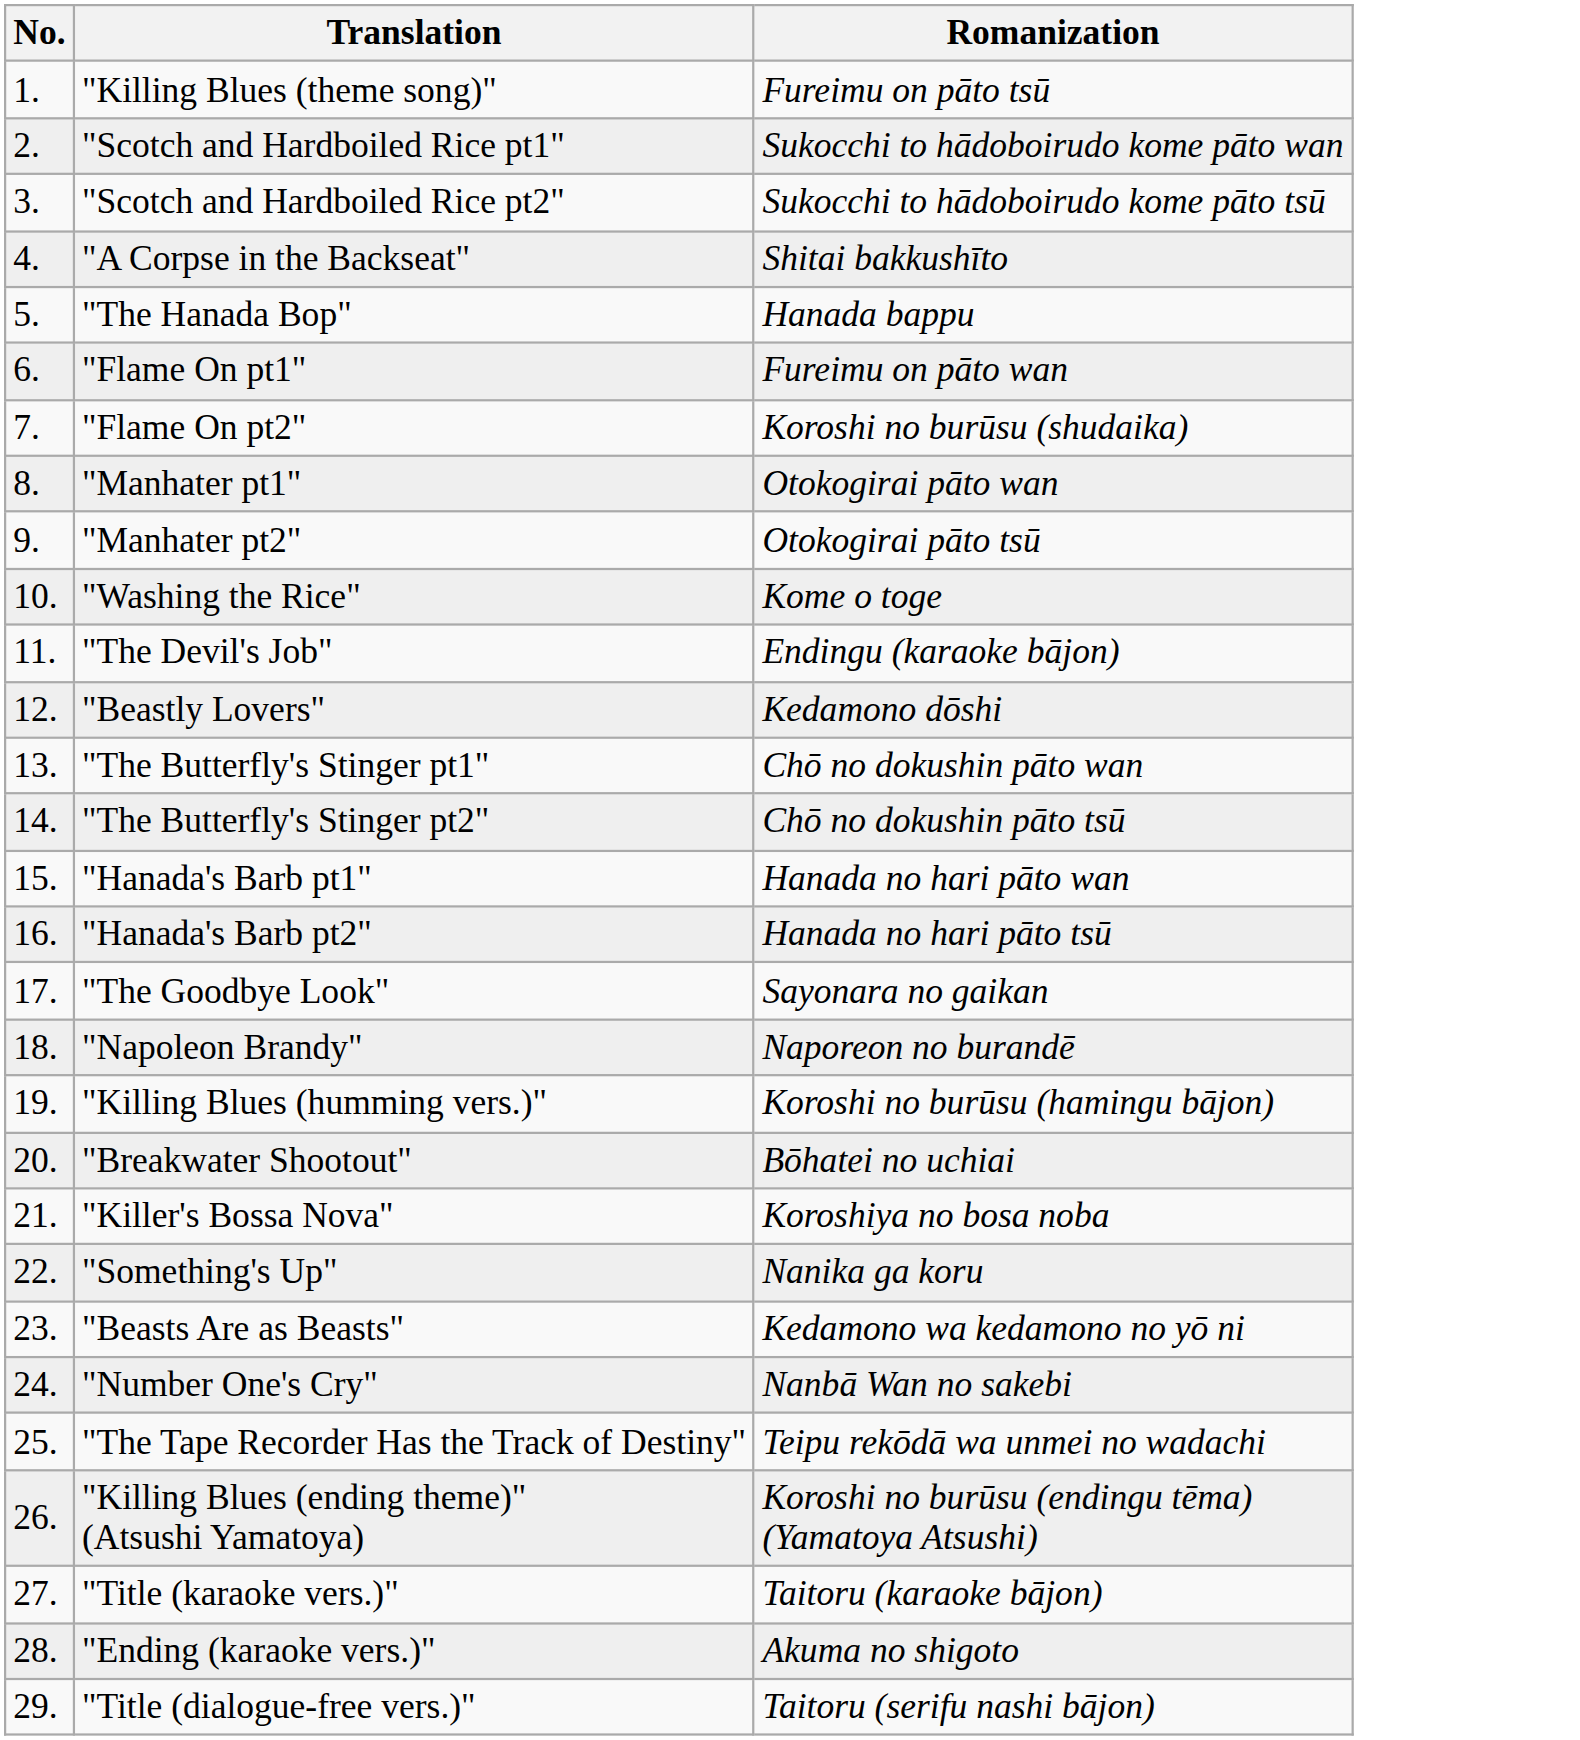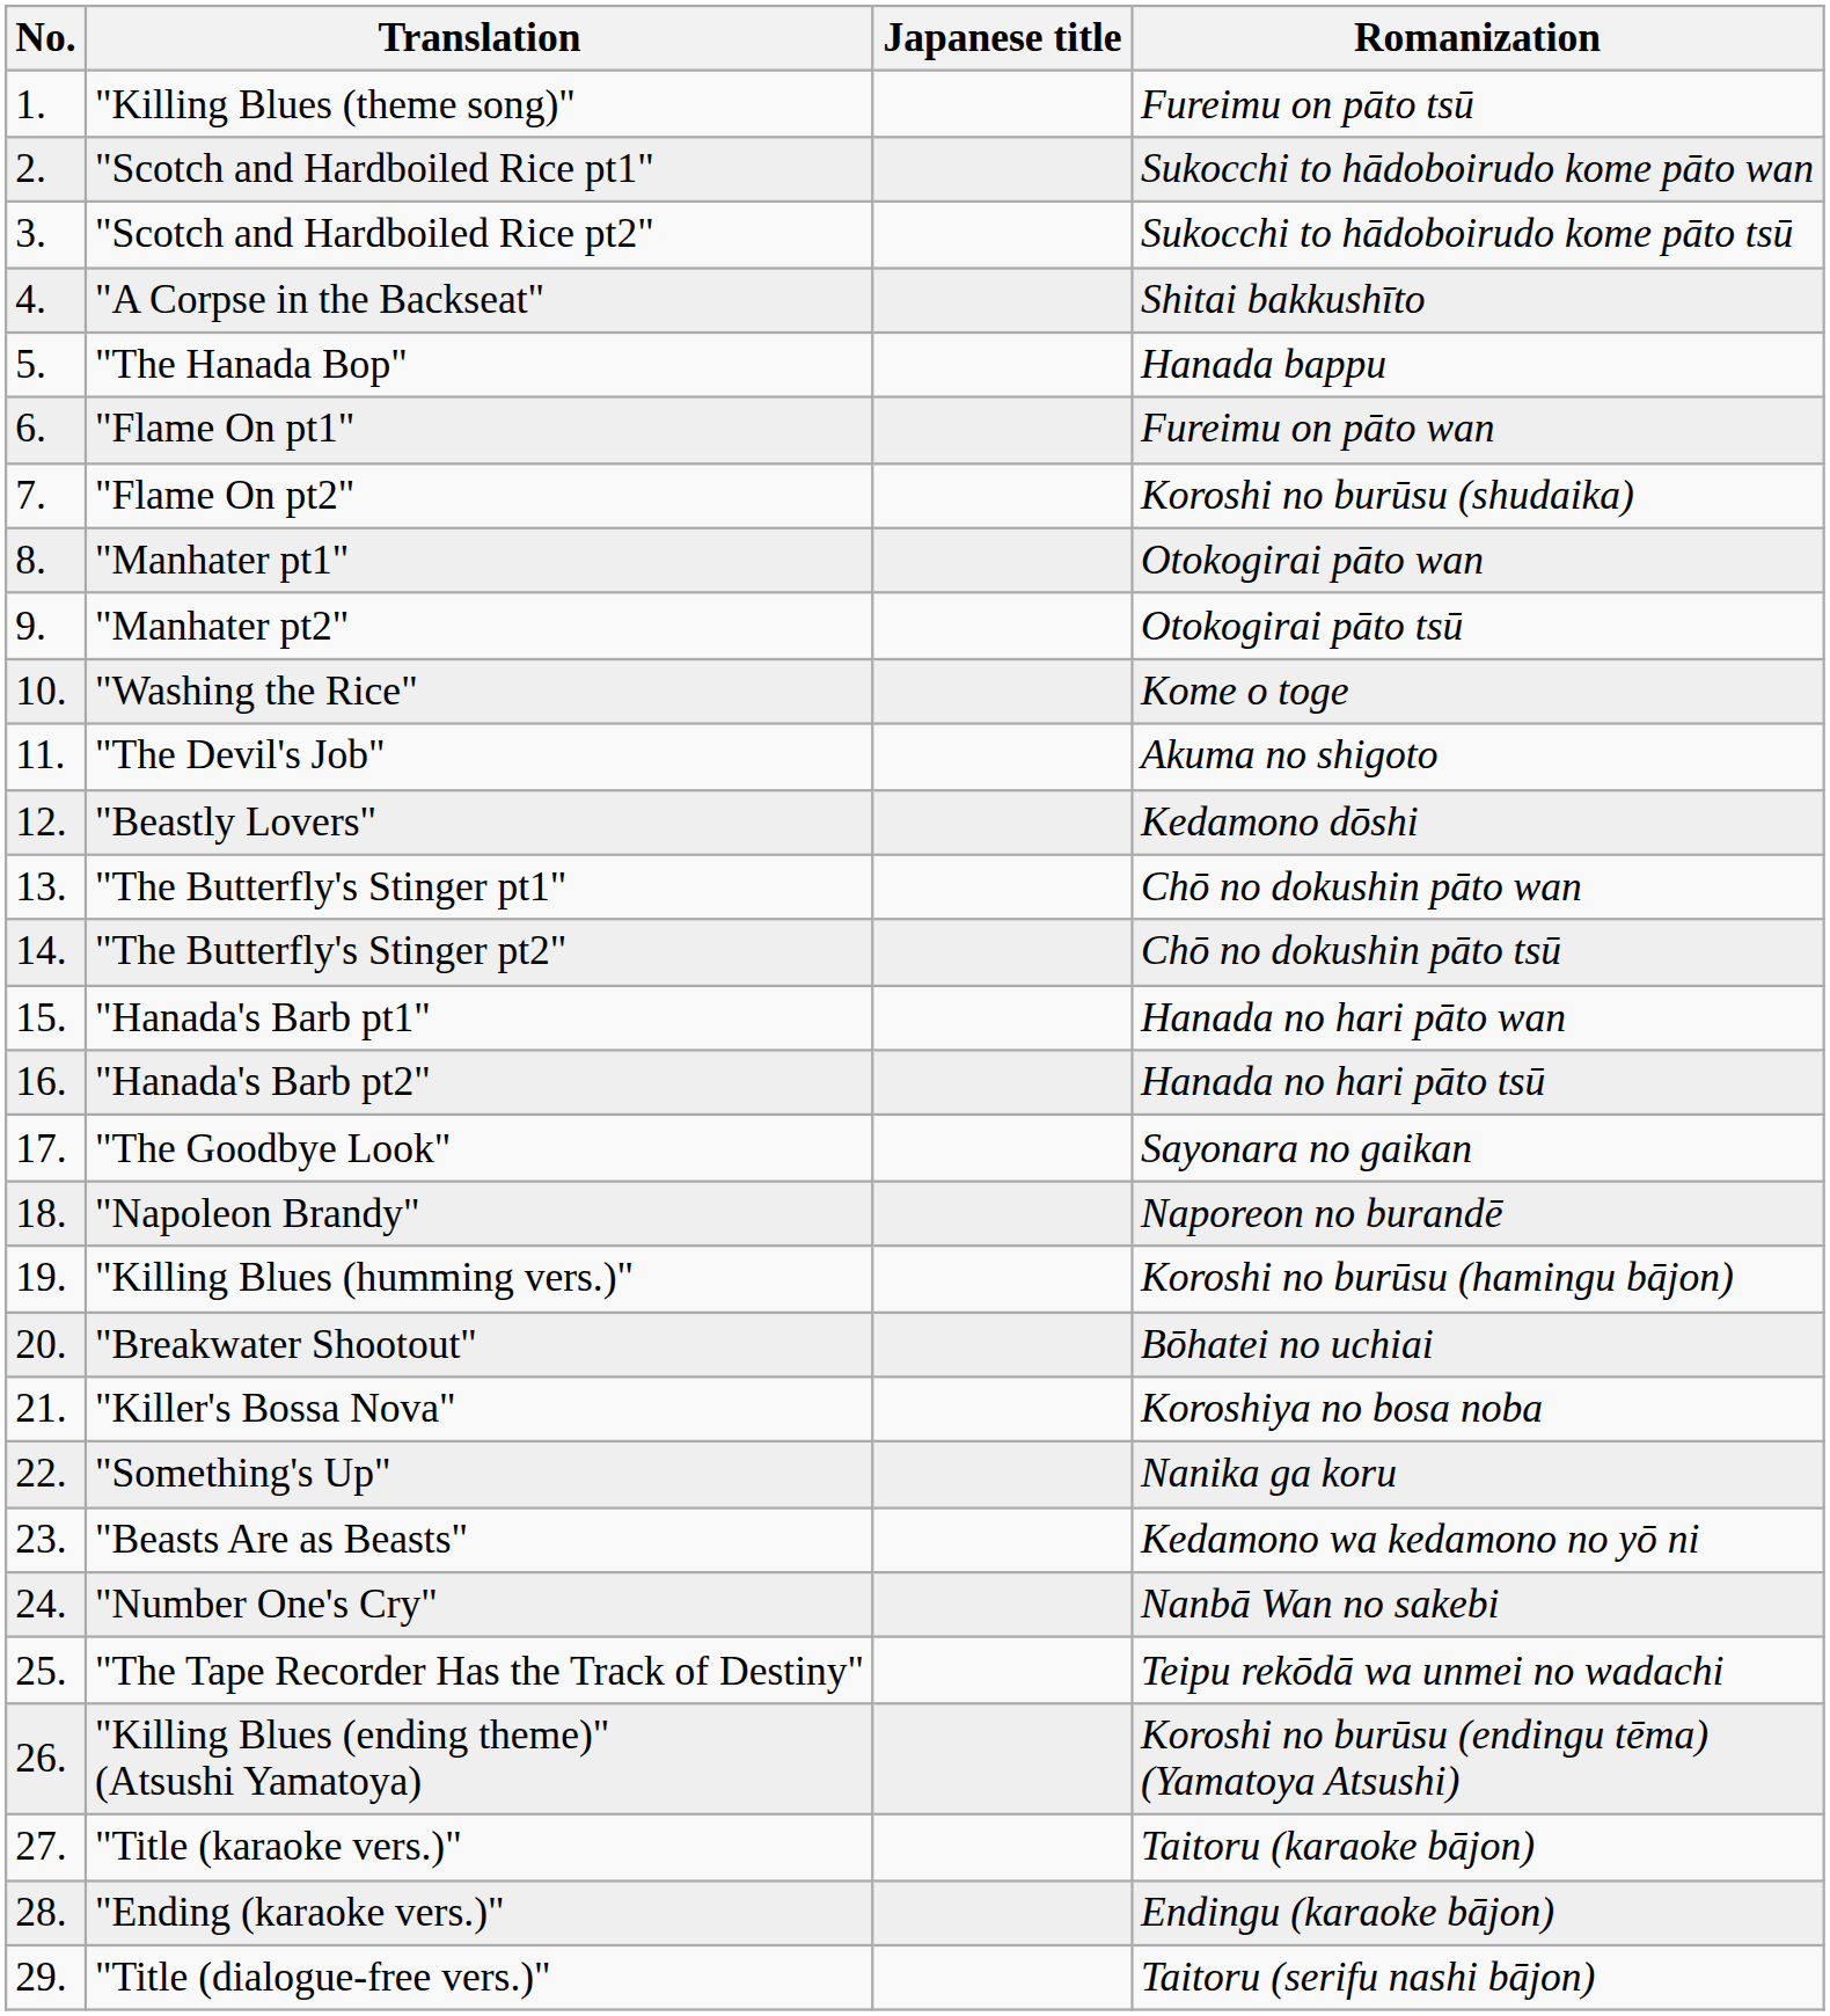+ column: Japanese title
"The Devil's Job" | Romanization: Endingu (karaoke bājon) -> Akuma no shigoto
"Ending (karaoke vers.)" | Romanization: Akuma no shigoto -> Endingu (karaoke bājon)
